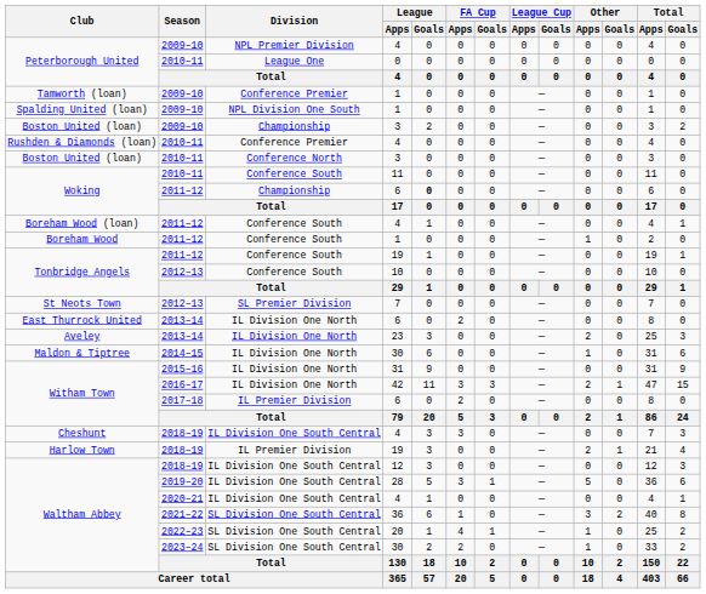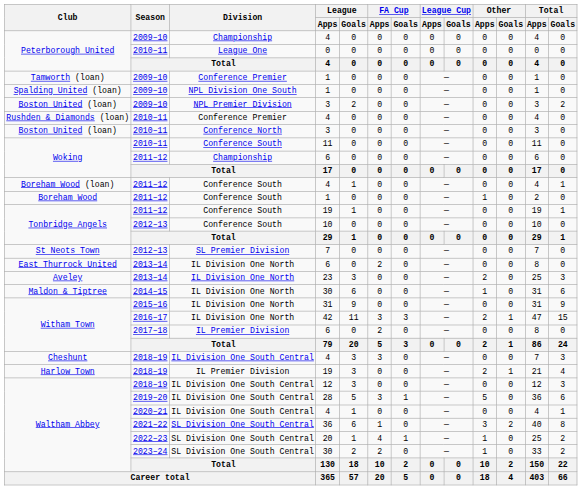Peterborough United / 2009–10 | Division: NPL Premier Division -> Championship
Boston United (loan) / 2009–10 | Division: Championship -> NPL Premier Division
Woking / 2011–12 | League / Goals: bold -> normal
